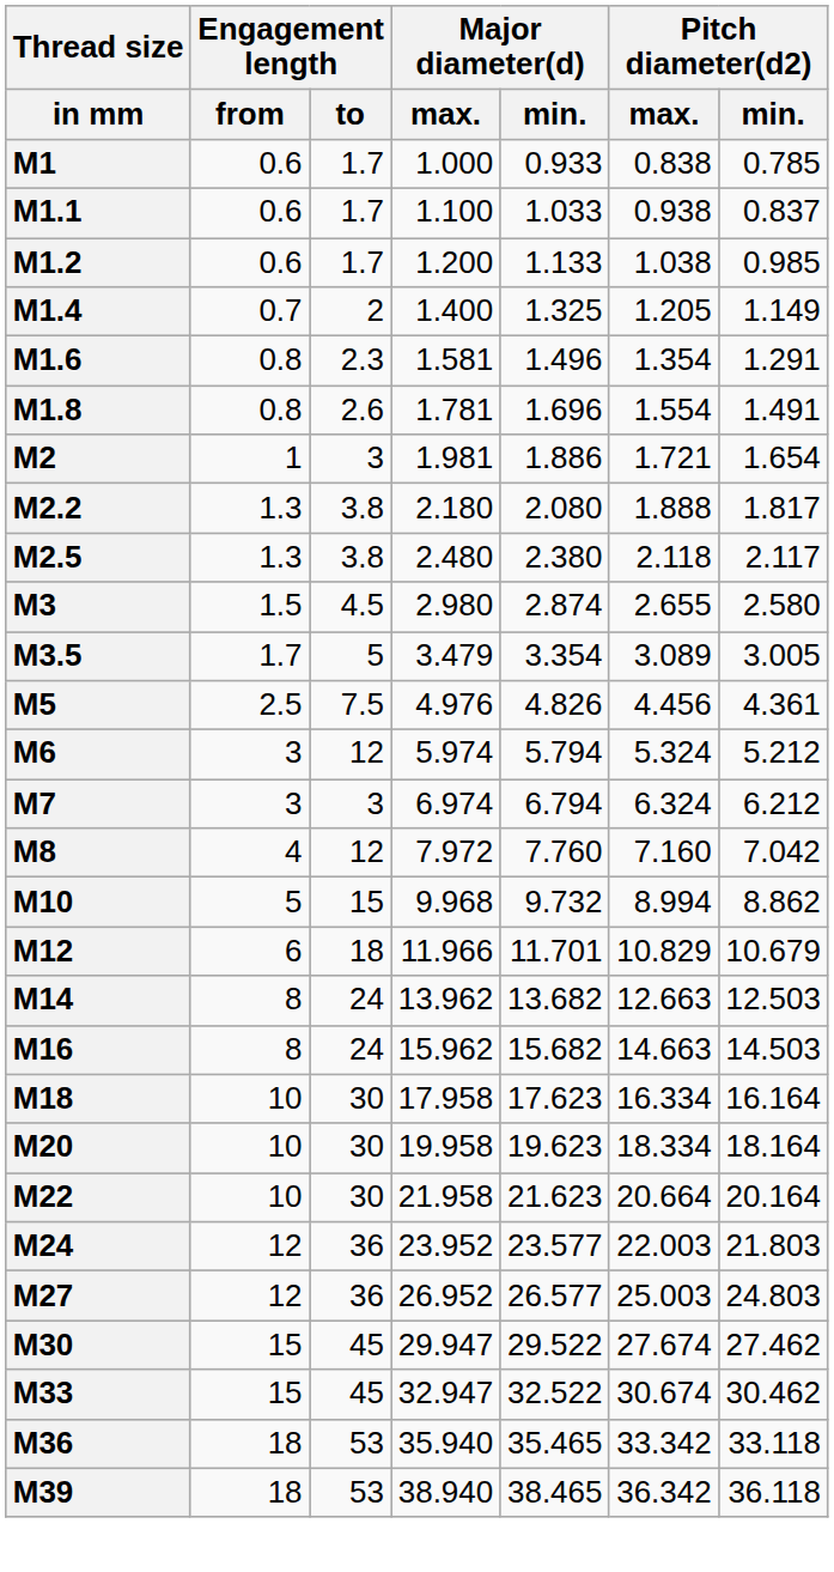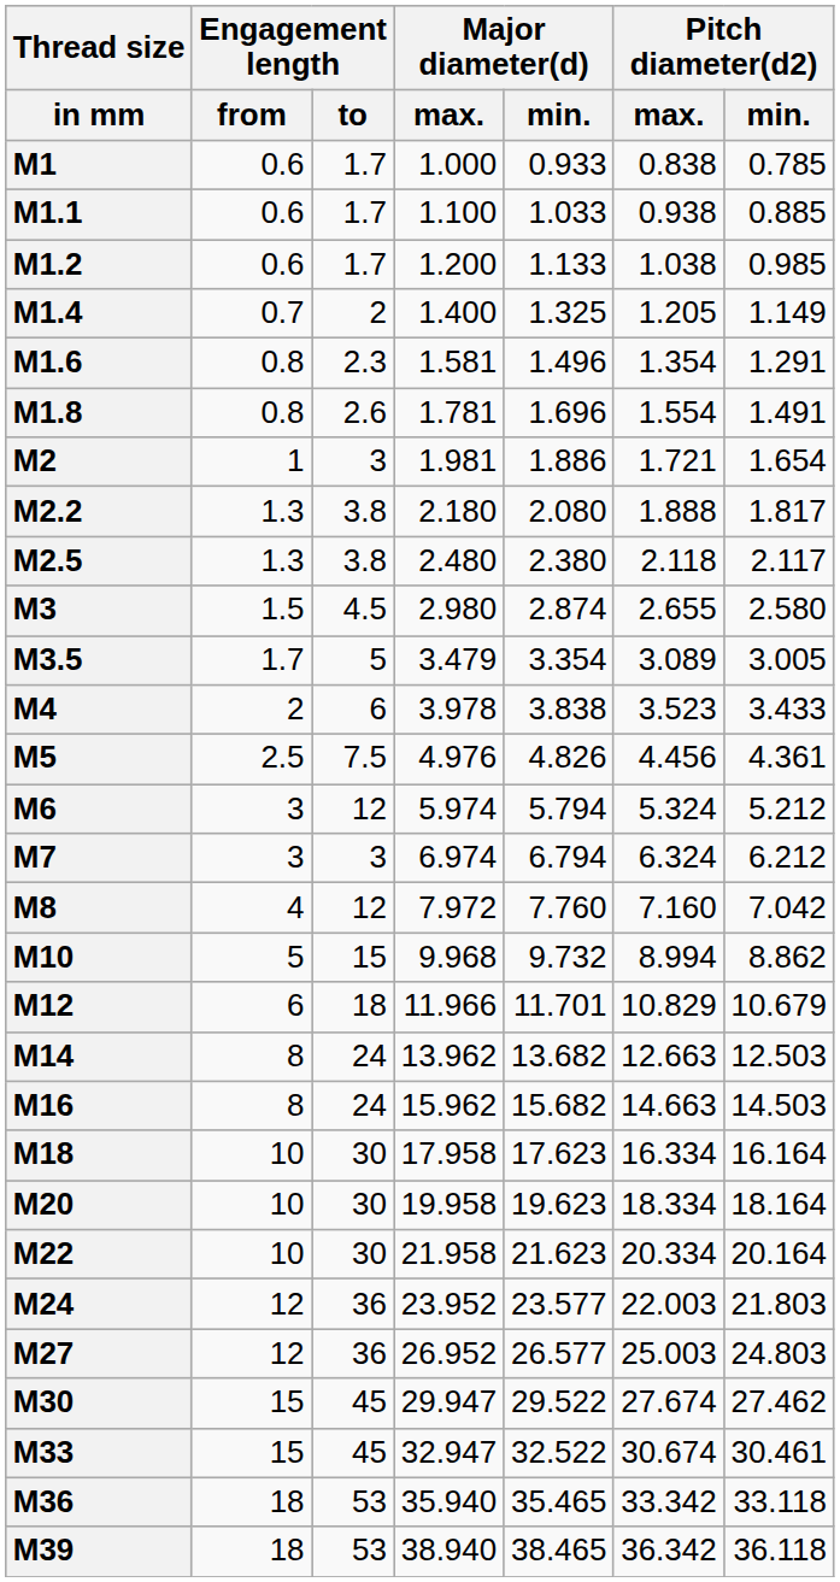M1.1 | Pitch diameter(d2) / min.: 0.837 -> 0.885
+ row: M4 | 2 | 6 | 3.978 | 3.838 | 3.523 | 3.433
M22 | Pitch diameter(d2) / max.: 20.664 -> 20.334
M33 | Pitch diameter(d2) / min.: 30.462 -> 30.461
